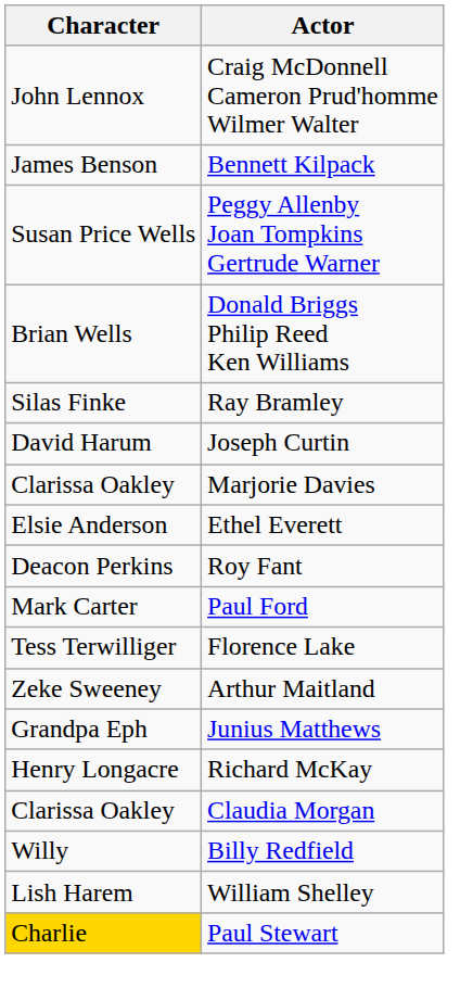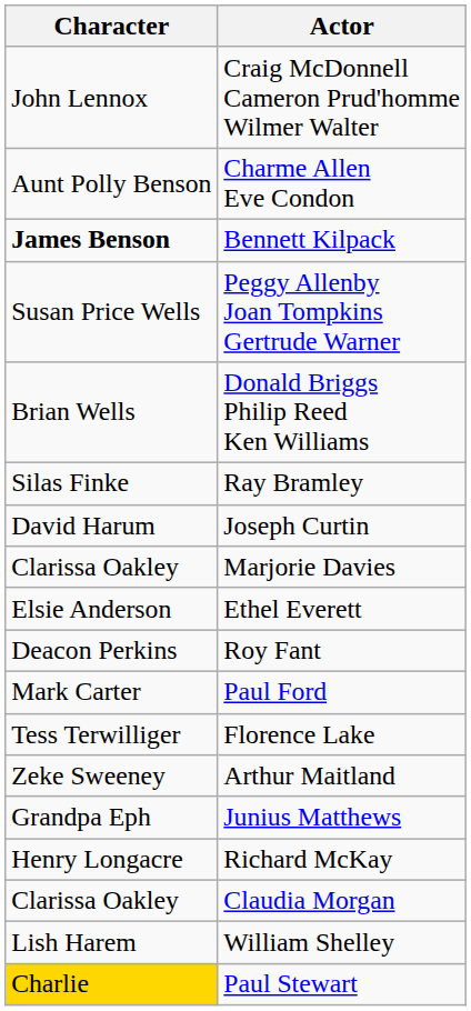+ row: Aunt Polly Benson | Charme Allen Eve Condon
Bennett Kilpack | Character: normal -> bold
- row: Willy | Billy Redfield
